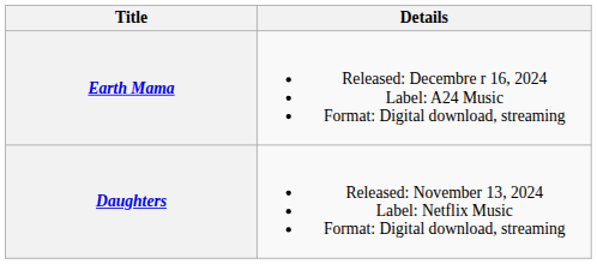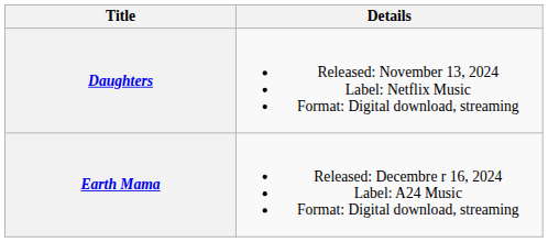rows swapped: Daughters <-> Earth Mama
